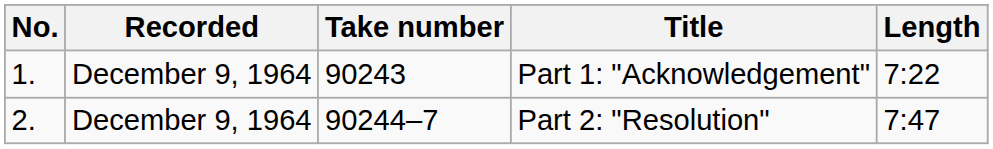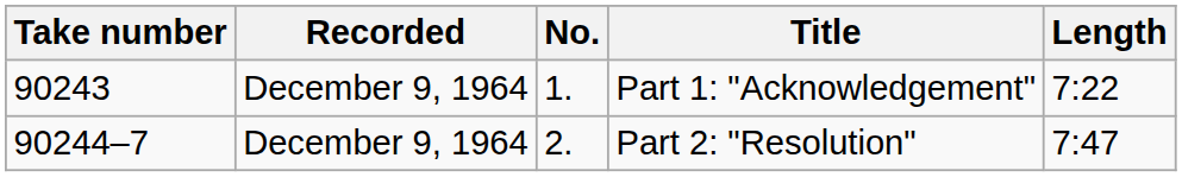columns swapped: No. <-> Take number
